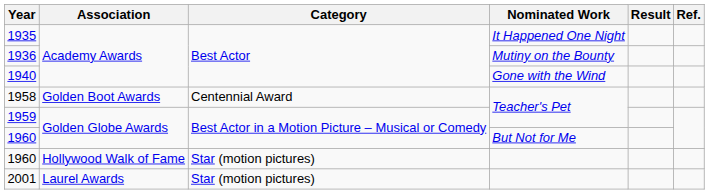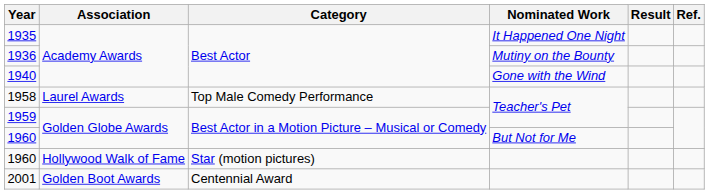1958 | Association: Golden Boot Awards -> Laurel Awards
1958 | Category: Centennial Award -> Top Male Comedy Performance
2001 | Association: Laurel Awards -> Golden Boot Awards
2001 | Category: Star (motion pictures) -> Centennial Award
